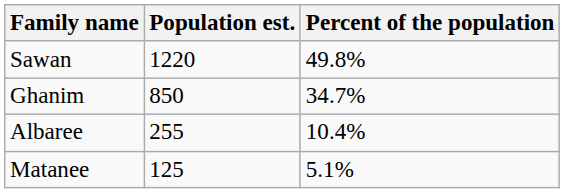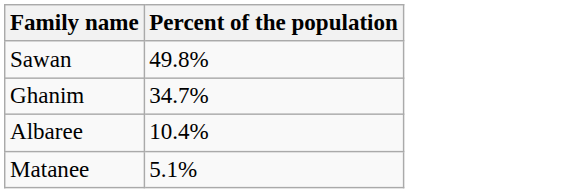- column: Population est. | 1220 | 850 | 255 | 125
